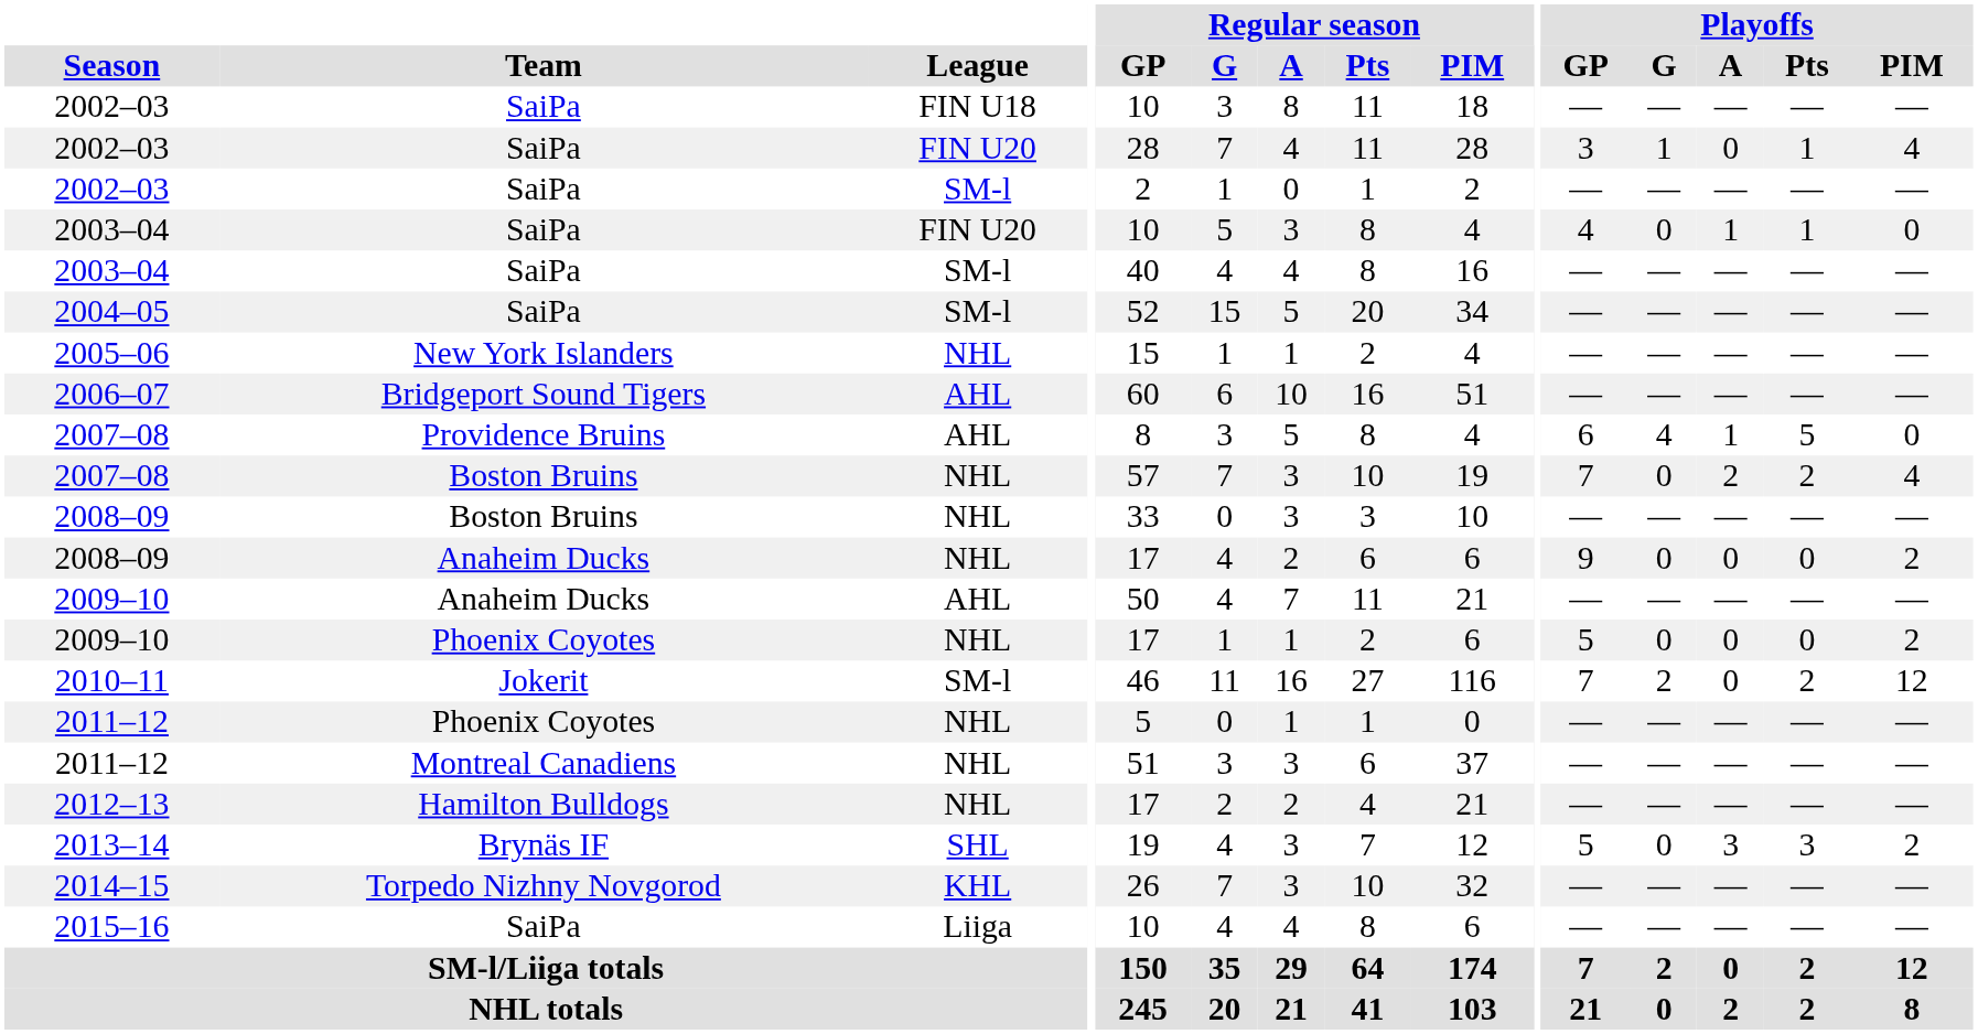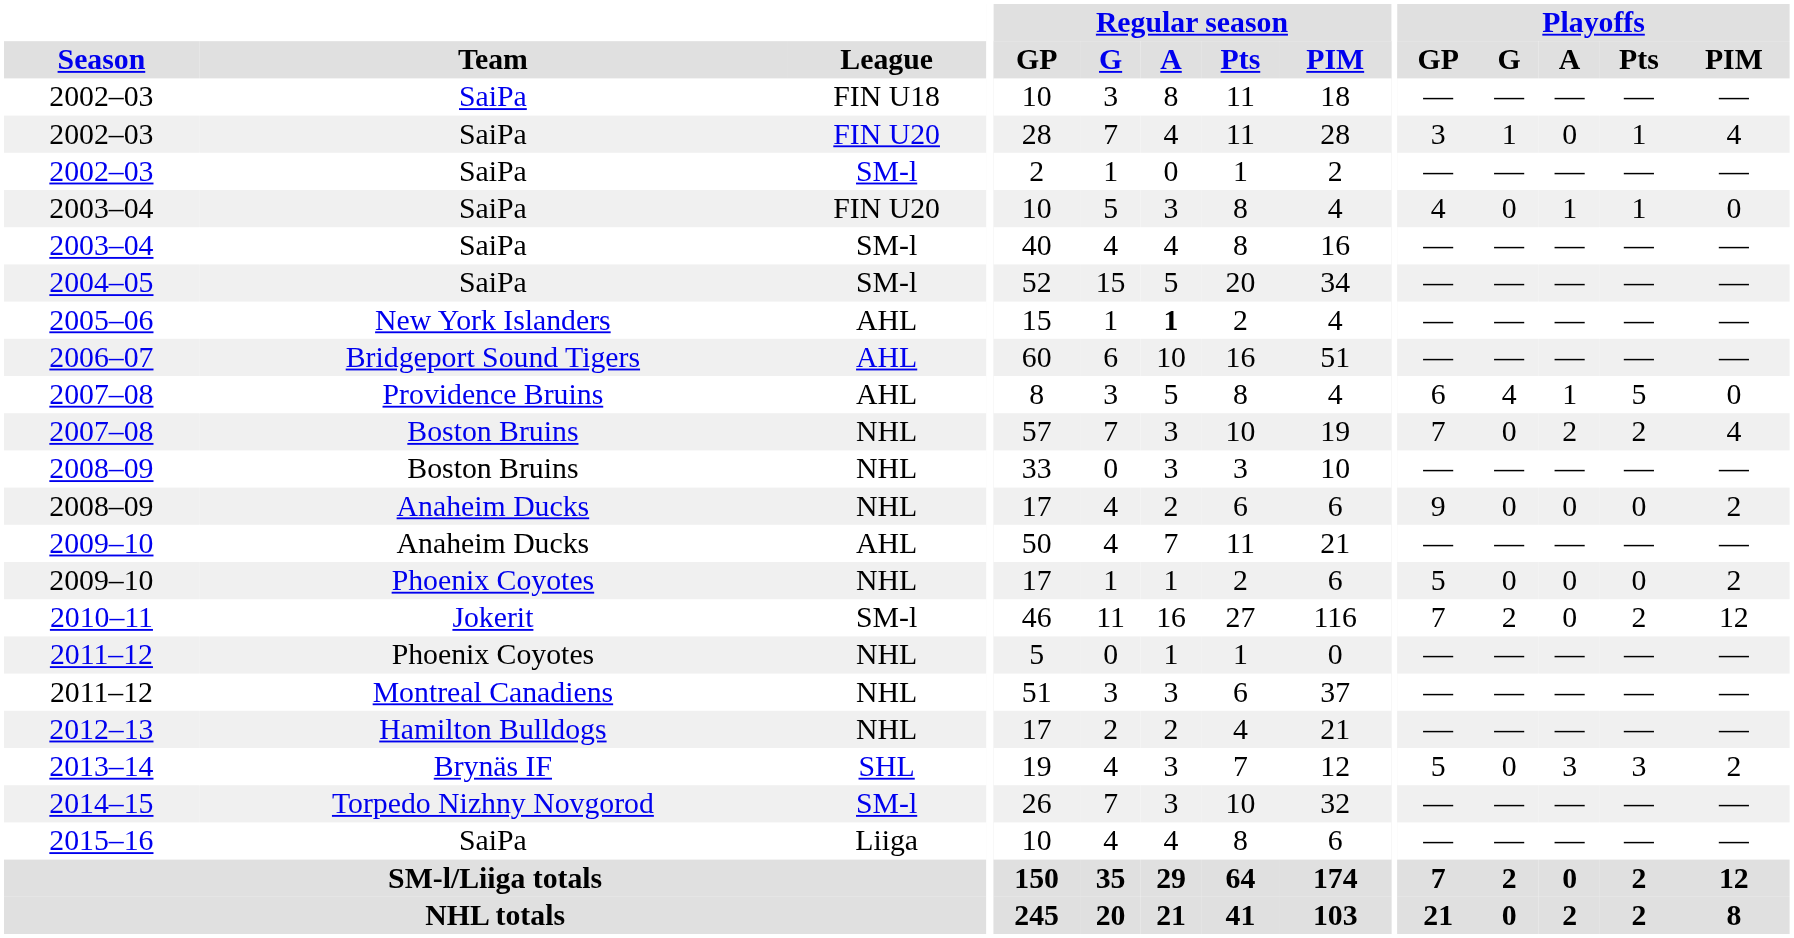2005–06 | League: NHL -> AHL
2005–06 | Regular season / A: normal -> bold
2014–15 | League: KHL -> SM-l
